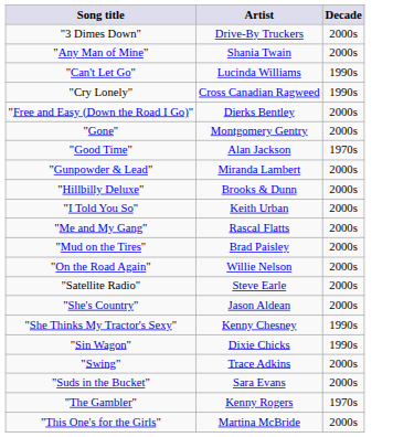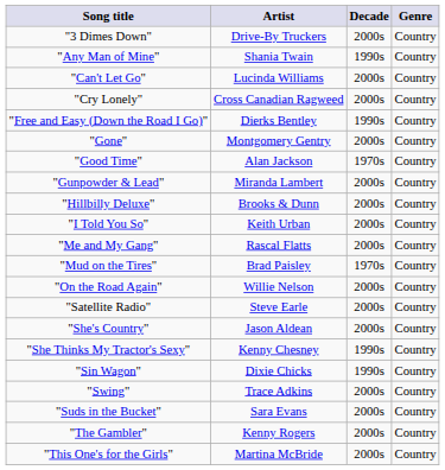+ column: Genre | Country | Country | Country | Country | Country | Country | Country | Country | Country | Country | Country | Country | Country | Country | Country | Country | Country | Country | Country | Country | Country
"Any Man of Mine" | Decade: 2000s -> 1990s
"Can't Let Go" | Decade: 1990s -> 2000s
"Cry Lonely" | Decade: 1990s -> 2000s
"Free and Easy (Down the Road I Go)" | Decade: 2000s -> 1990s
"Mud on the Tires" | Decade: 2000s -> 1970s
"The Gambler" | Decade: 1970s -> 2000s
